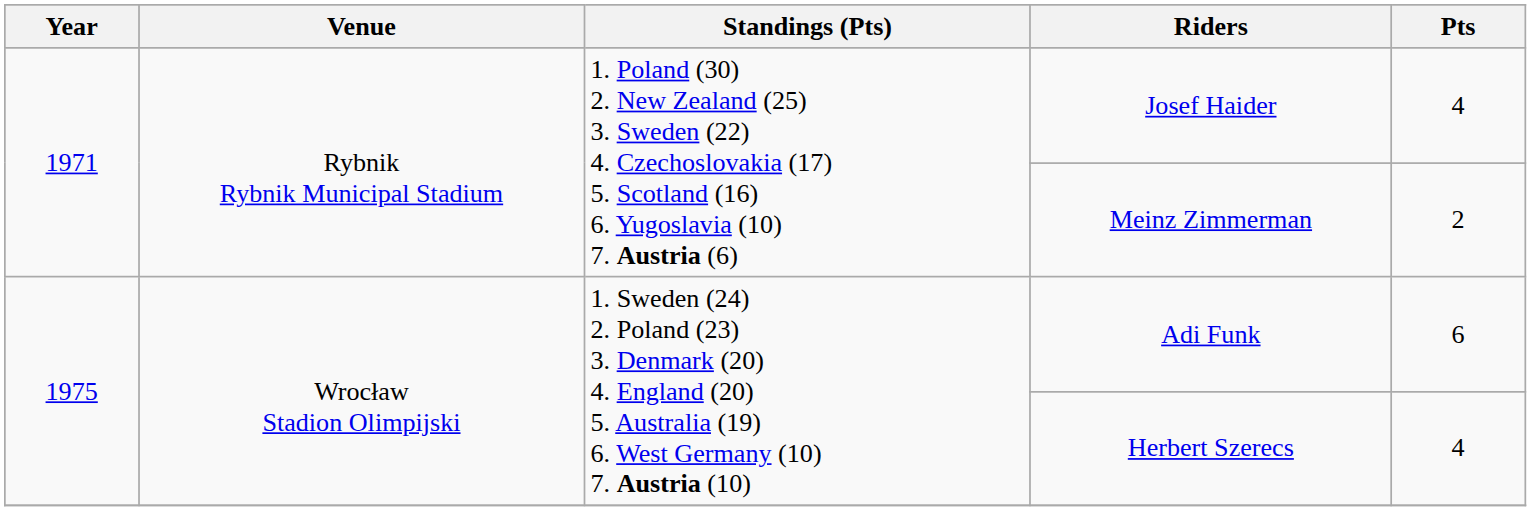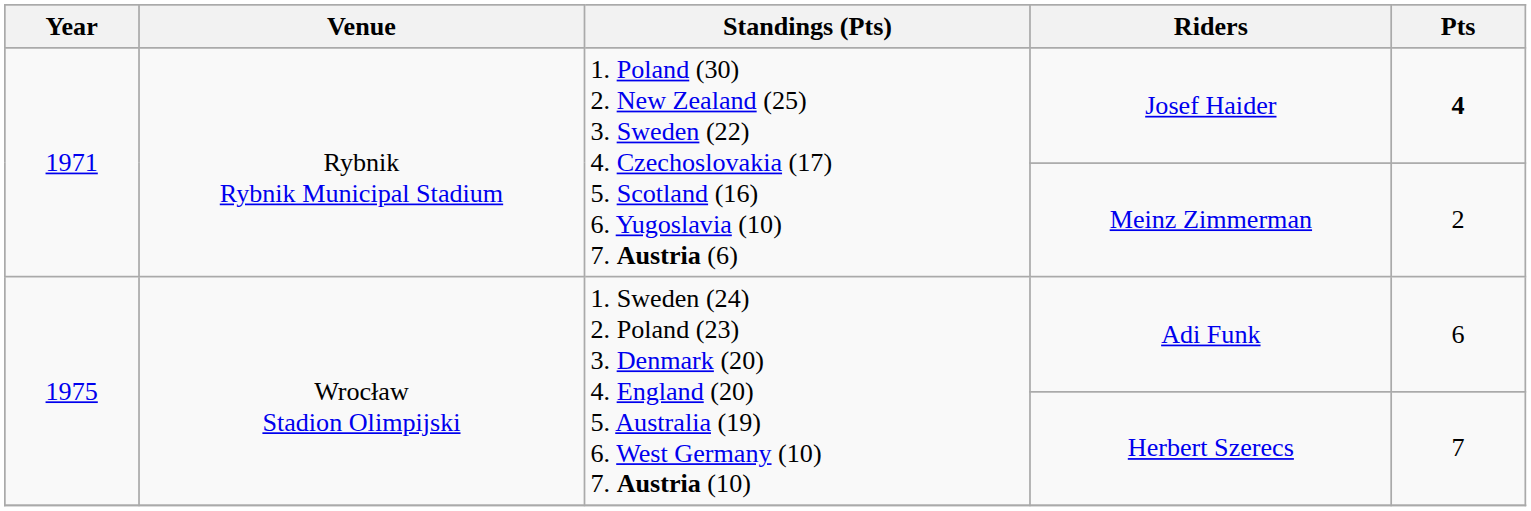Josef Haider | Pts: normal -> bold
Herbert Szerecs | Pts: 4 -> 7
